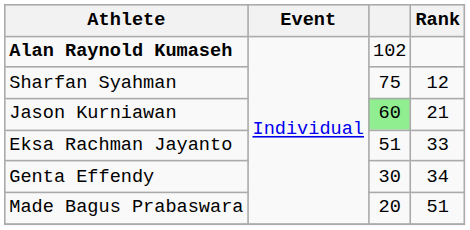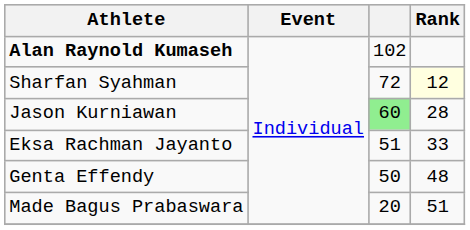Sharfan Syahman | column 3: 75 -> 72
Sharfan Syahman | Rank: no background -> lightyellow background
Jason Kurniawan | Rank: 21 -> 28
Genta Effendy | column 3: 30 -> 50
Genta Effendy | Rank: 34 -> 48
